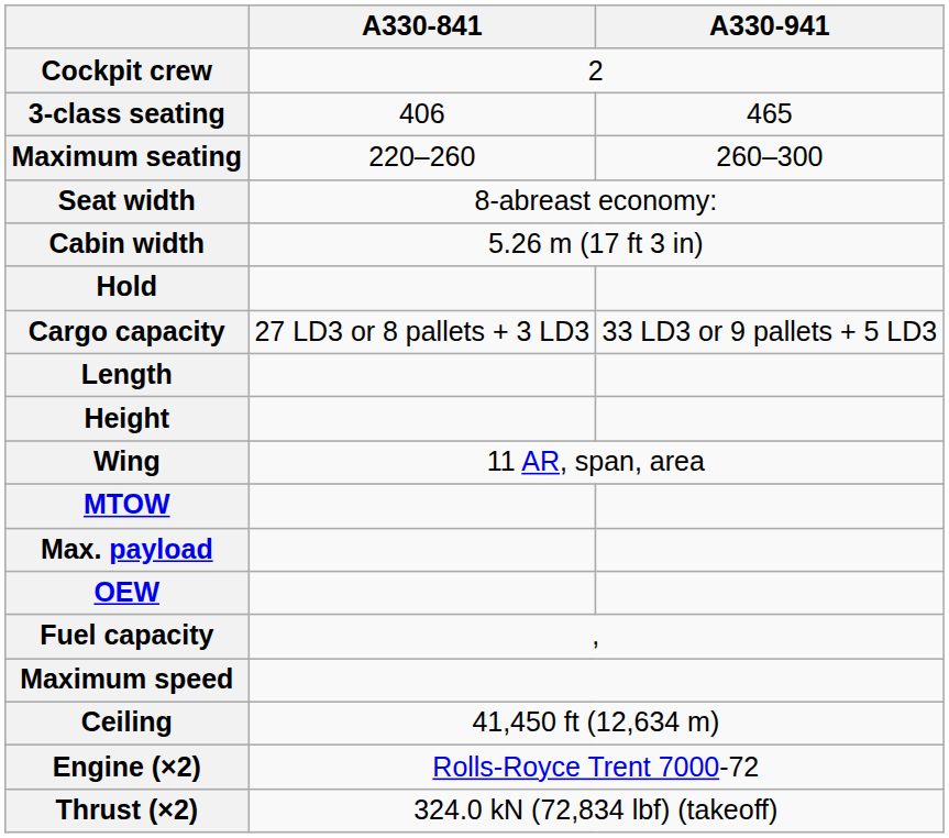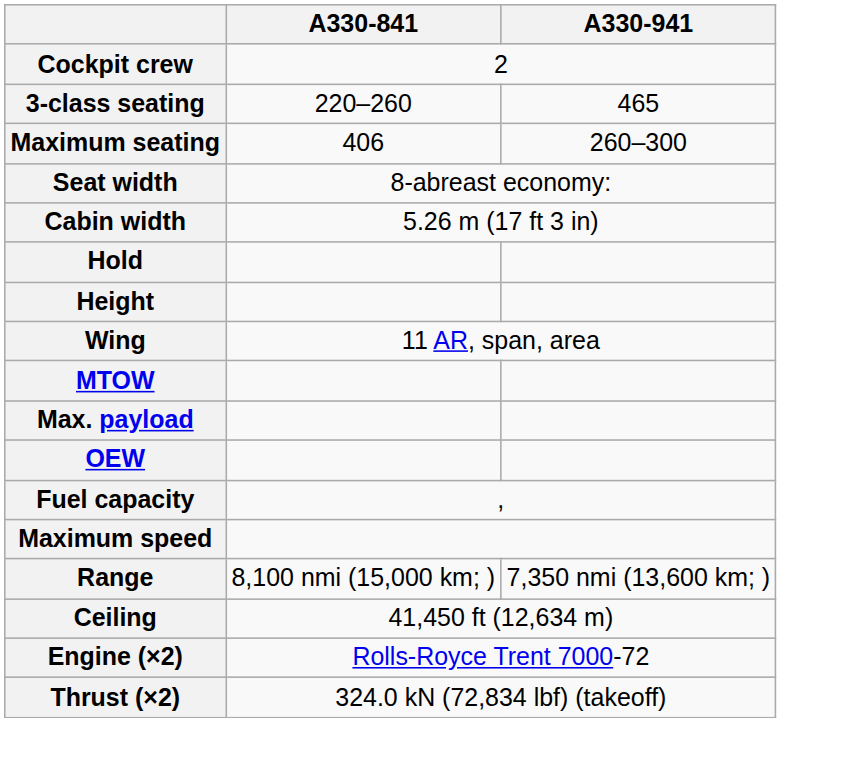3-class seating | A330-841: 406 -> 220–260
Maximum seating | A330-841: 220–260 -> 406
- row: Cargo capacity | 27 LD3 or 8 pallets + 3 LD3 | 33 LD3 or 9 pallets + 5 LD3
- row: Length
+ row: Range | 8,100 nmi (15,000 km; ) | 7,350 nmi (13,600 km; )
